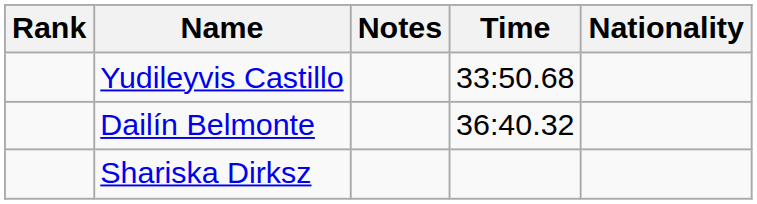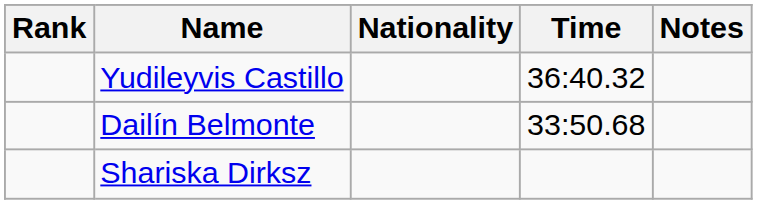columns swapped: Nationality <-> Notes
Yudileyvis Castillo | Time: 33:50.68 -> 36:40.32
Dailín Belmonte | Time: 36:40.32 -> 33:50.68
